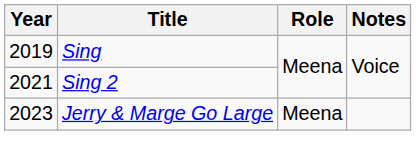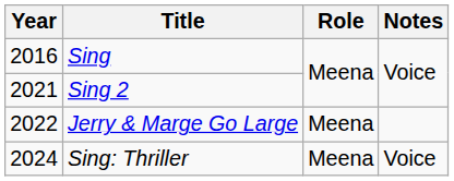Sing | Year: 2019 -> 2016
Jerry & Marge Go Large | Year: 2023 -> 2022
+ row: 2024 | Sing: Thriller | Meena | Voice
